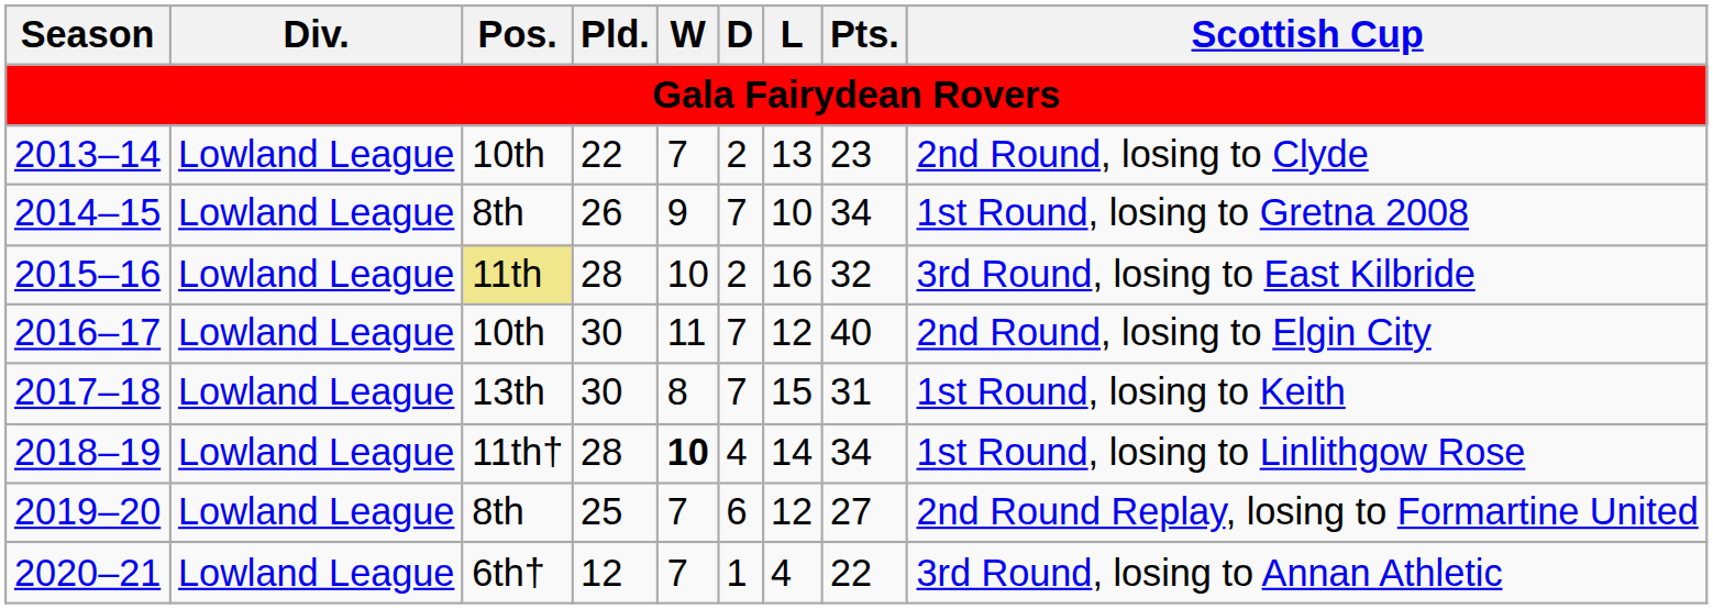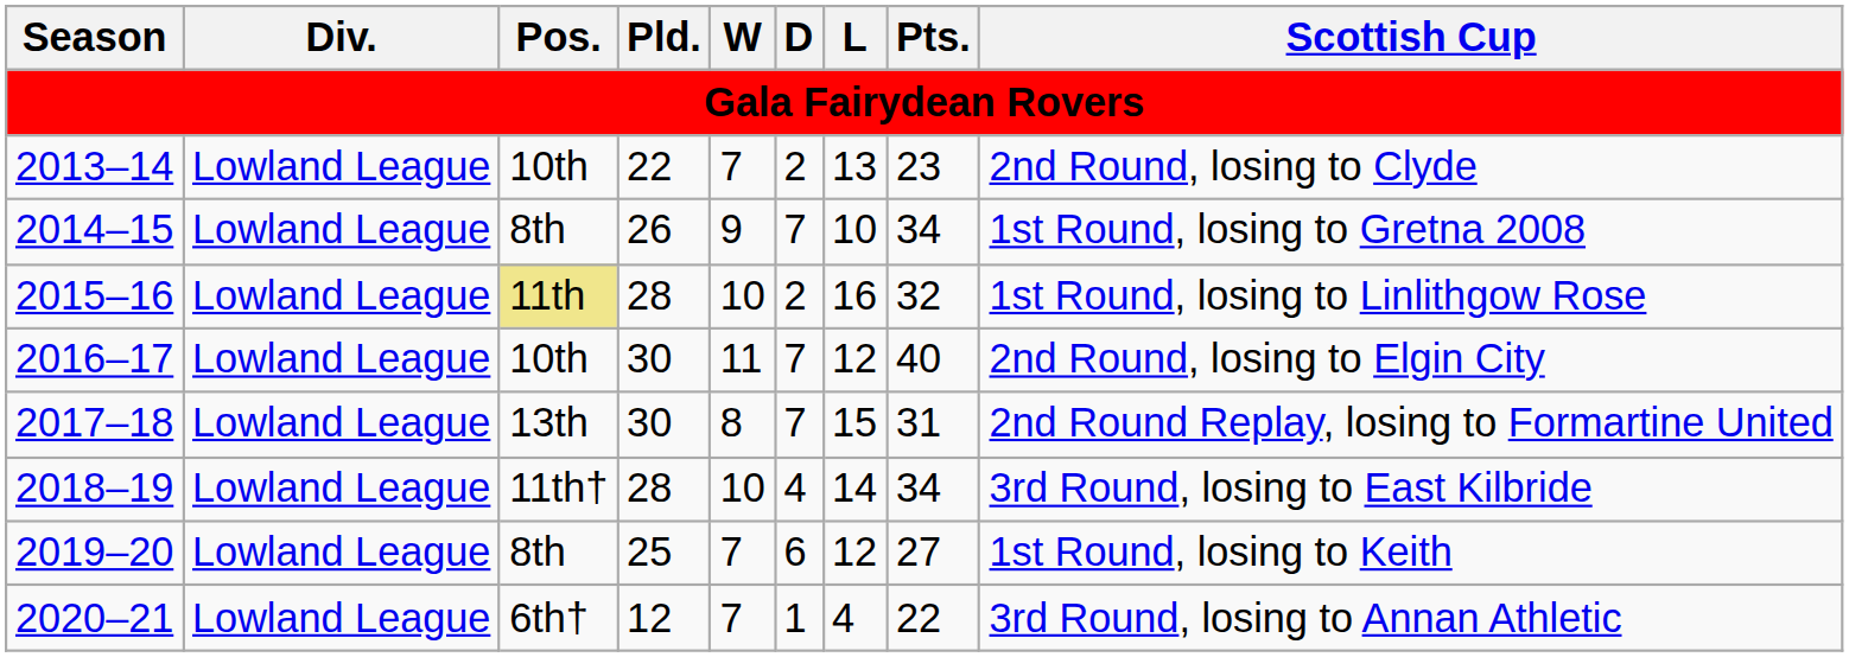2015–16 | Scottish Cup: 3rd Round, losing to East Kilbride -> 1st Round, losing to Linlithgow Rose
2017–18 | Scottish Cup: 1st Round, losing to Keith -> 2nd Round Replay, losing to Formartine United
2018–19 | W: bold -> normal
2018–19 | Scottish Cup: 1st Round, losing to Linlithgow Rose -> 3rd Round, losing to East Kilbride
2019–20 | Scottish Cup: 2nd Round Replay, losing to Formartine United -> 1st Round, losing to Keith
